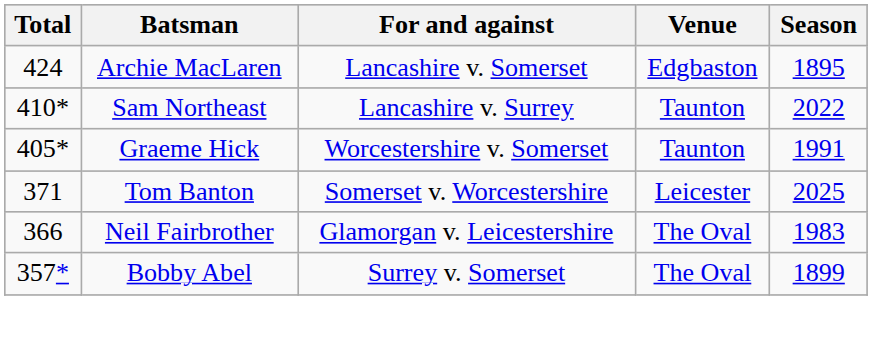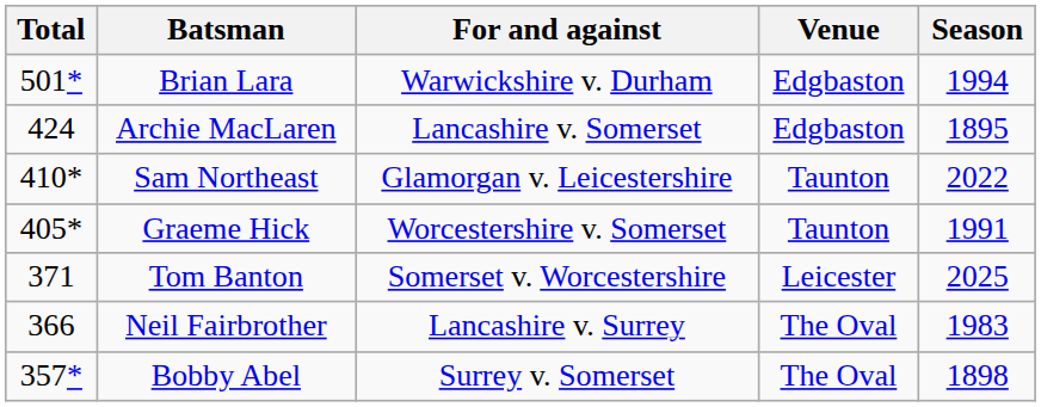+ row: 501* | Brian Lara | Warwickshire v. Durham | Edgbaston | 1994
Sam Northeast | For and against: Lancashire v. Surrey -> Glamorgan v. Leicestershire
Neil Fairbrother | For and against: Glamorgan v. Leicestershire -> Lancashire v. Surrey
Bobby Abel | Season: 1899 -> 1898
